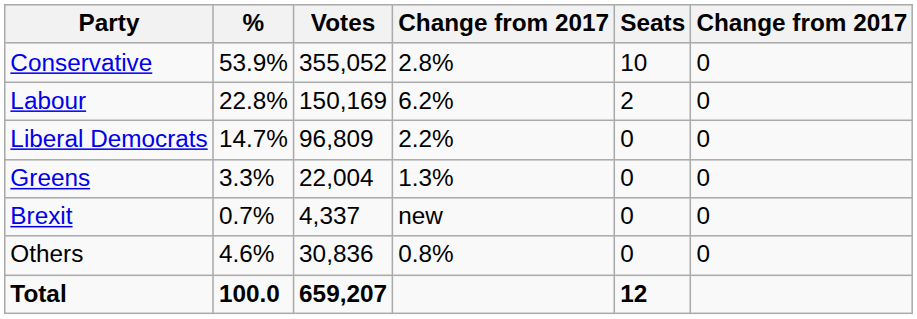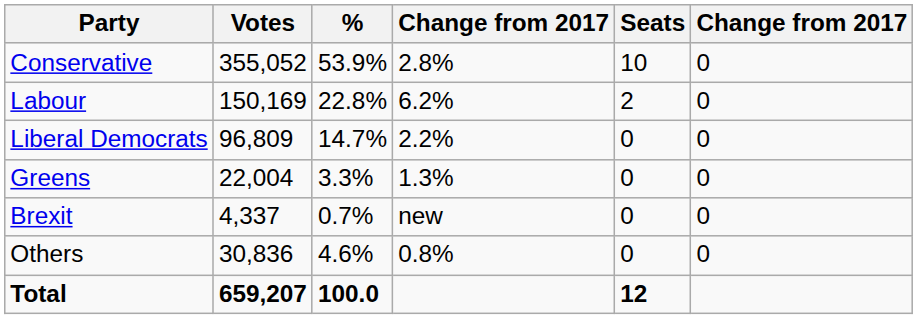columns swapped: Votes <-> %
